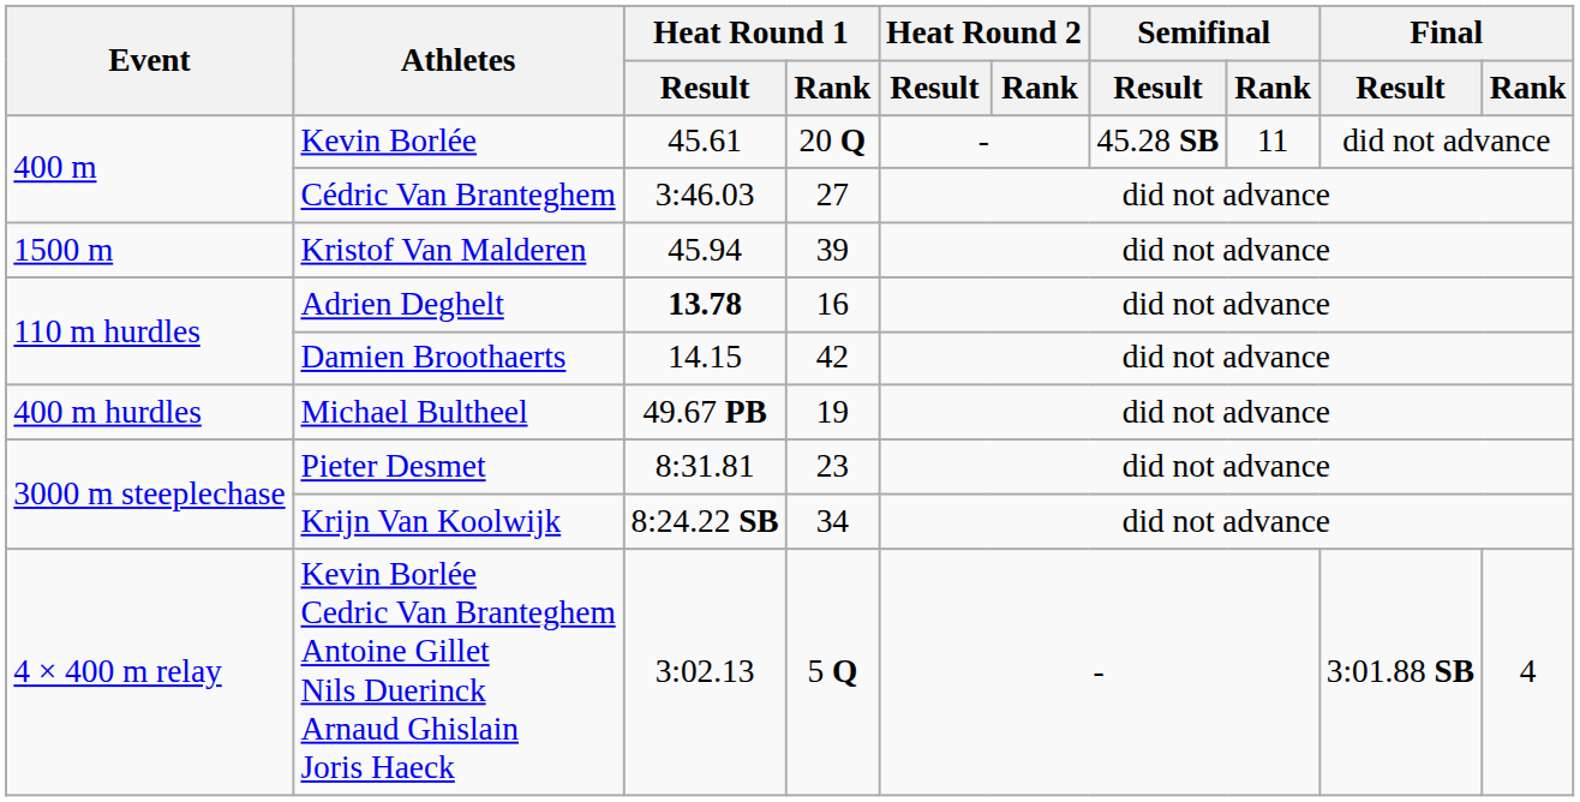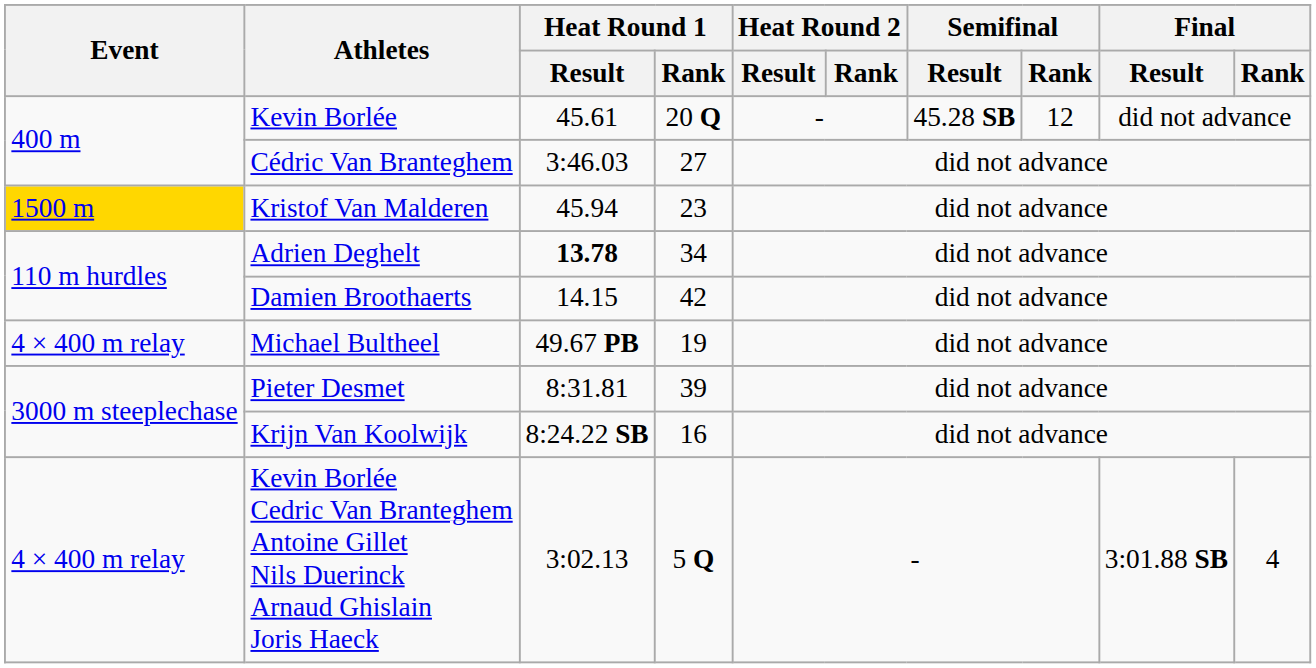Kevin Borlée | Semifinal / Rank: 11 -> 12
Kristof Van Malderen | Event: no background -> gold background
Kristof Van Malderen | Heat Round 1 / Rank: 39 -> 23
Adrien Deghelt | Heat Round 1 / Rank: 16 -> 34
Michael Bultheel | Event: 400 m hurdles -> 4 × 400 m relay
Pieter Desmet | Heat Round 1 / Rank: 23 -> 39
Krijn Van Koolwijk | Heat Round 1 / Rank: 34 -> 16
